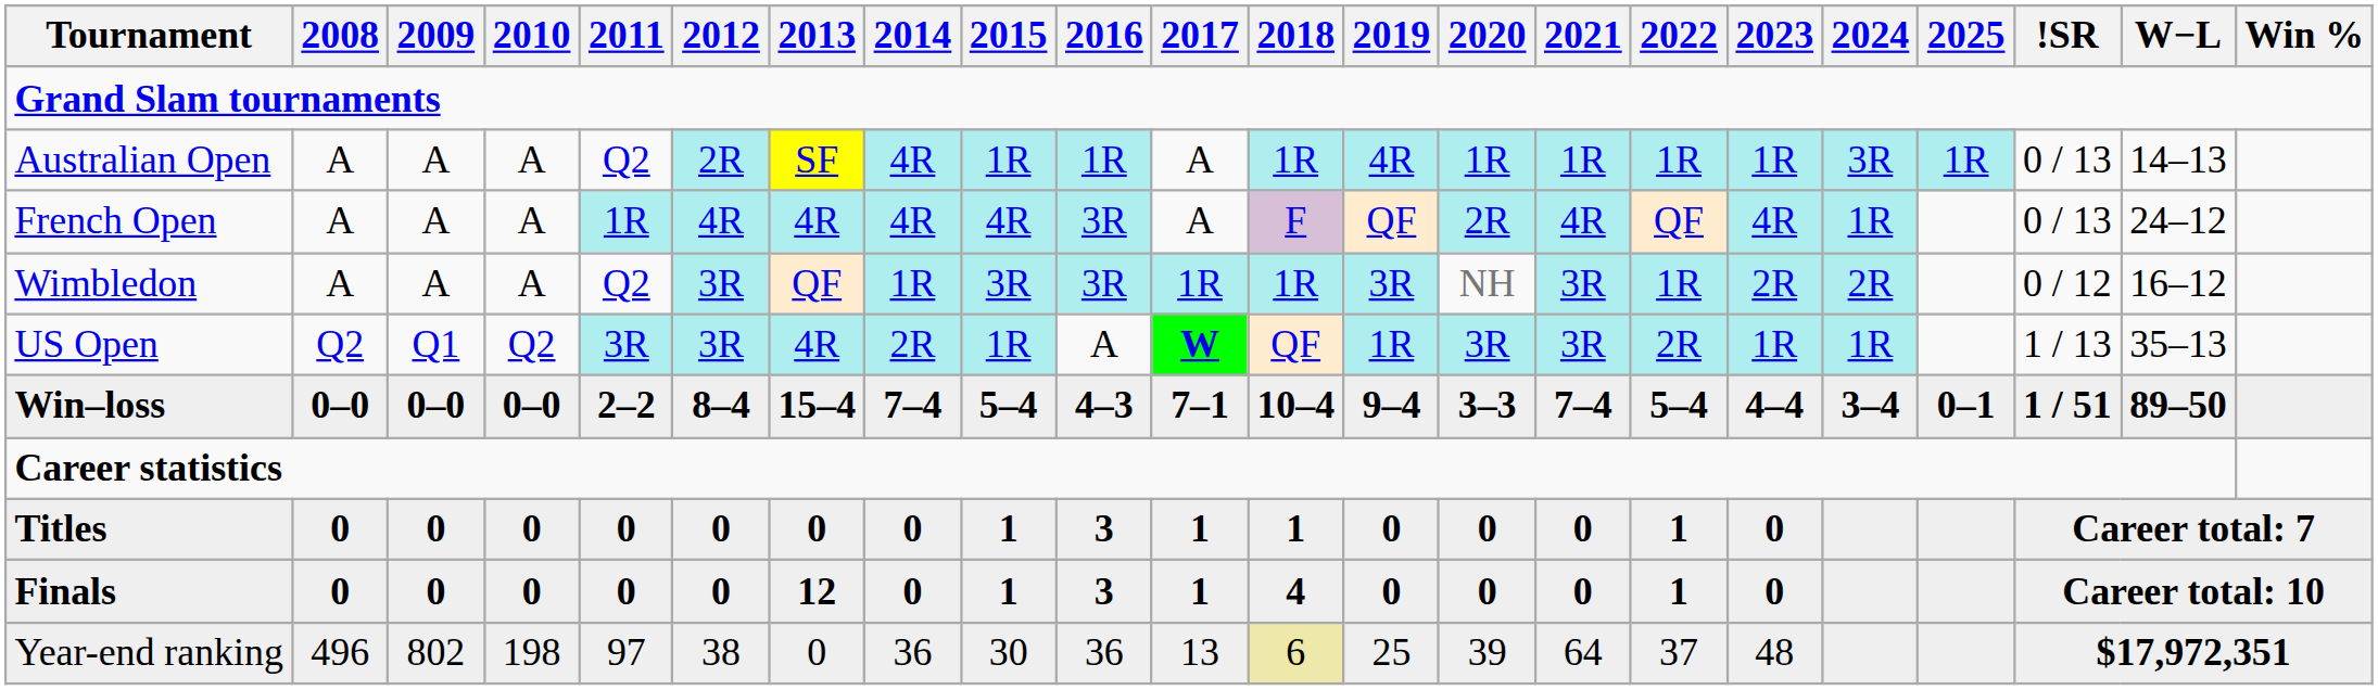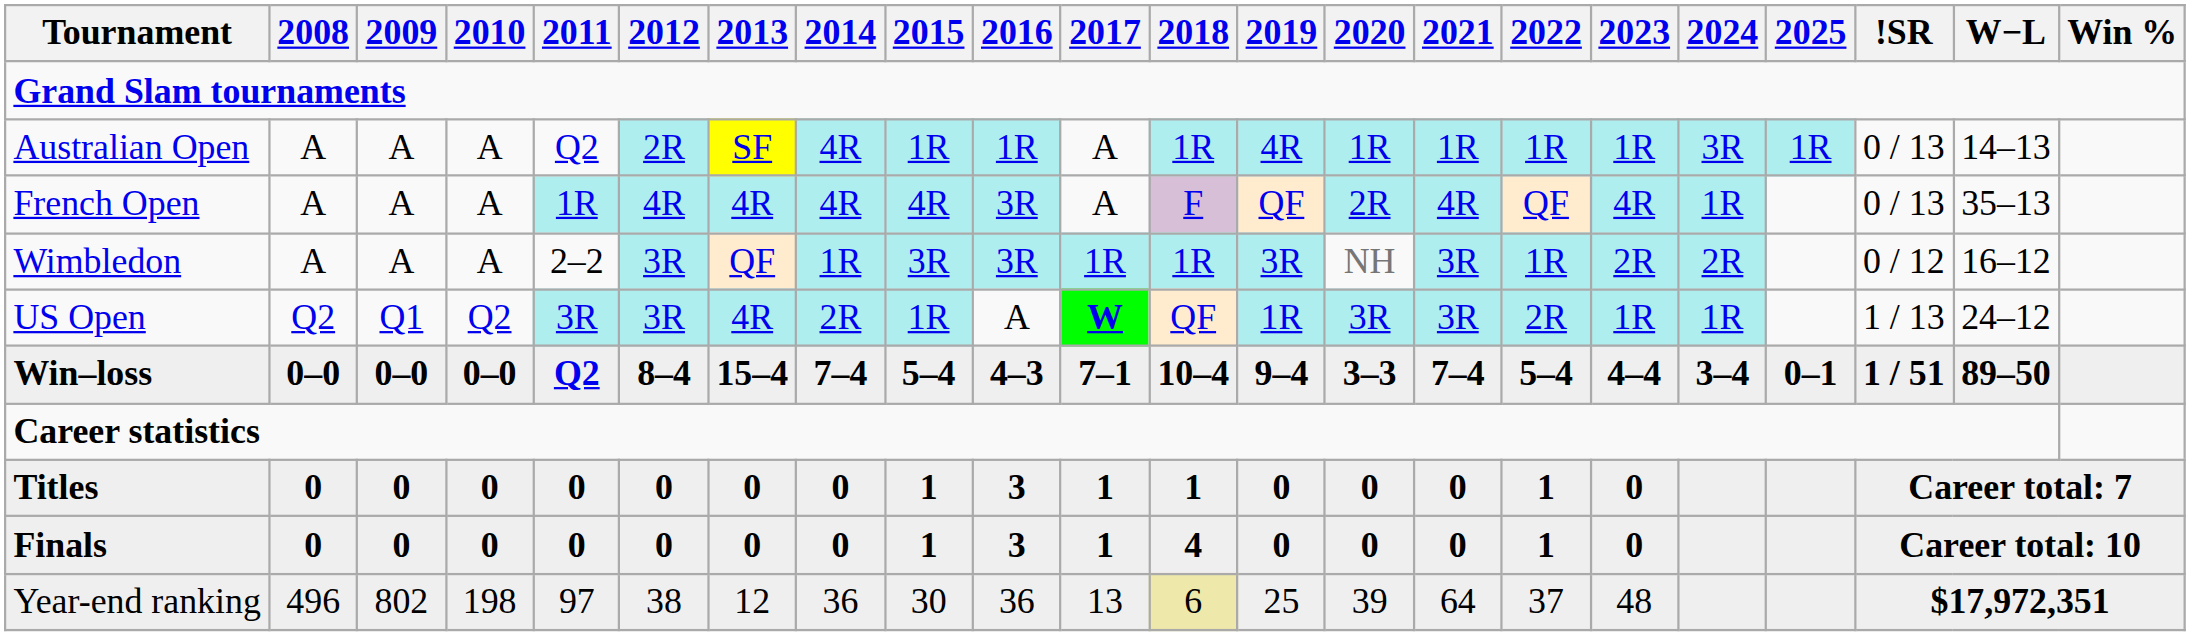French Open | W−L: 24–12 -> 35–13
Wimbledon | 2011: Q2 -> 2–2
US Open | W−L: 35–13 -> 24–12
Win–loss | 2011: 2–2 -> Q2
Finals | 2013: 12 -> 0
Year-end ranking | 2013: 0 -> 12
